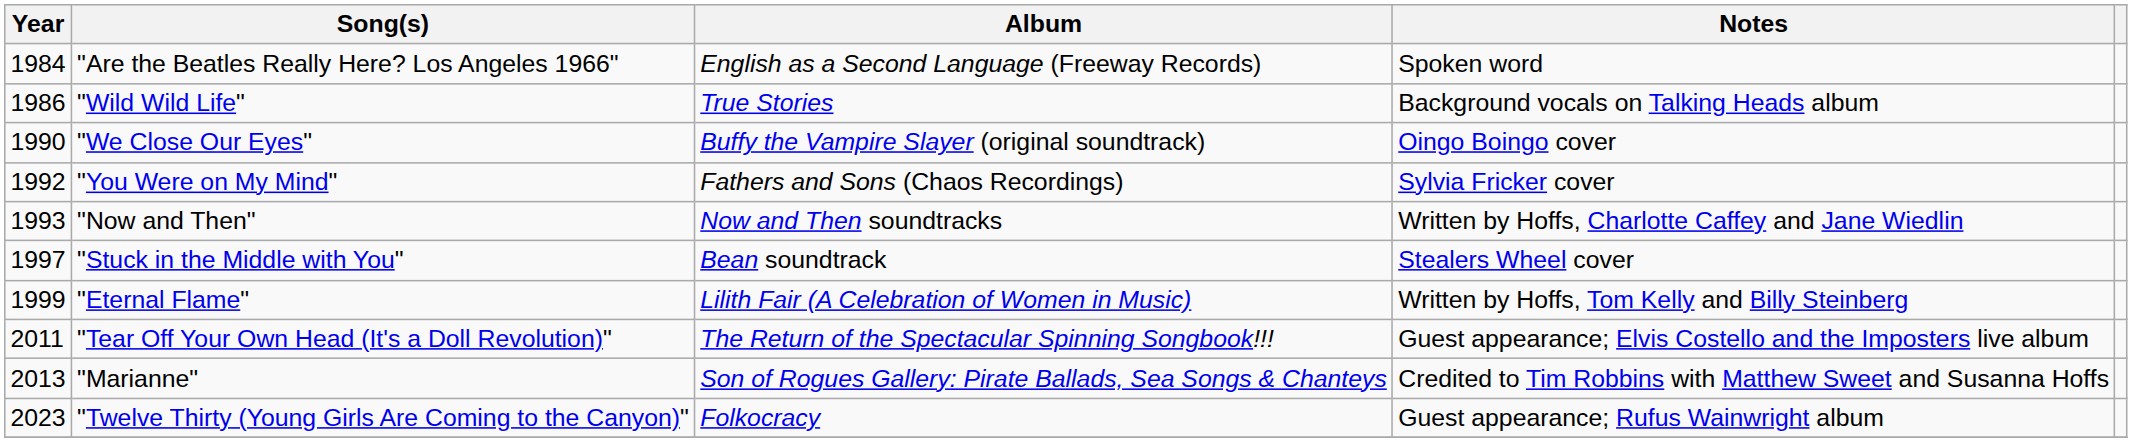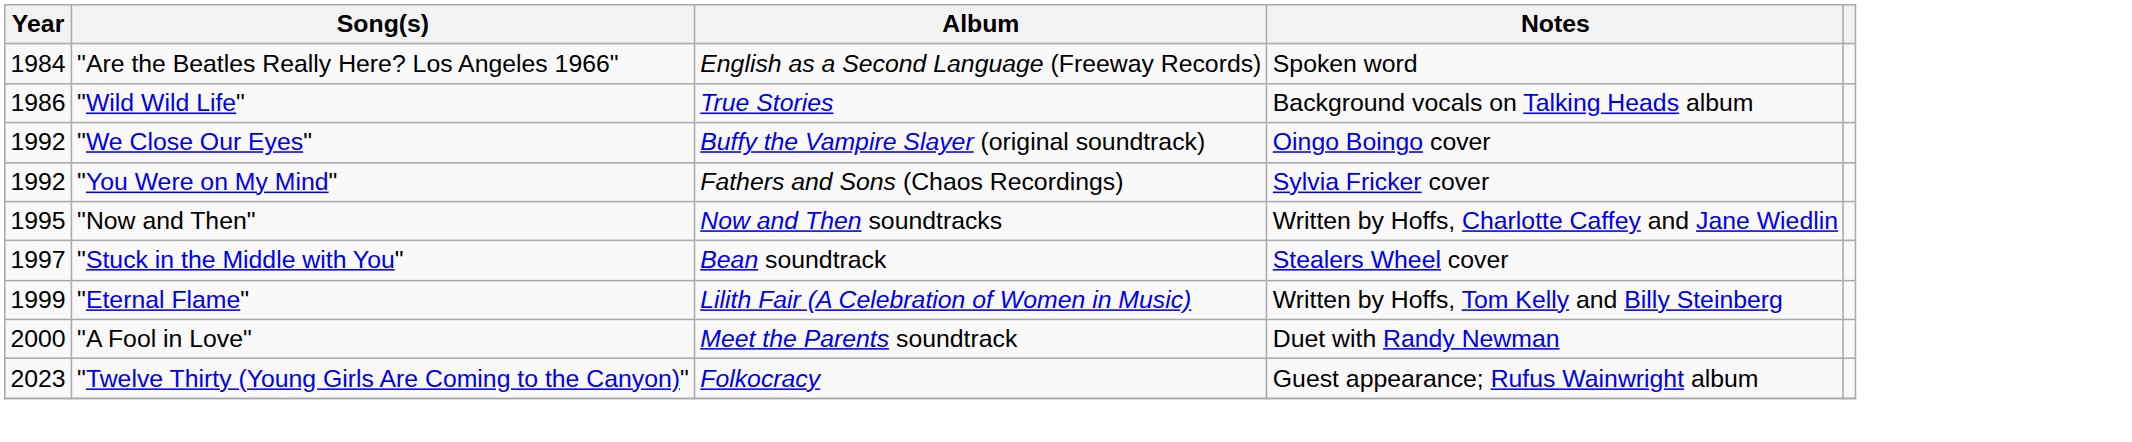"We Close Our Eyes" | Year: 1990 -> 1992
"Now and Then" | Year: 1993 -> 1995
+ row: 2000 | "A Fool in Love" | Meet the Parents soundtrack | Duet with Randy Newman
- row: 2011 | "Tear Off Your Own Head (It's a Doll Revolution)" | The Return of the Spectacular Spinning Songbook!!! | Guest appearance; Elvis Costello and the Imposters live album
- row: 2013 | "Marianne" | Son of Rogues Gallery: Pirate Ballads, Sea Songs & Chanteys | Credited to Tim Robbins with Matthew Sweet and Susanna Hoffs
